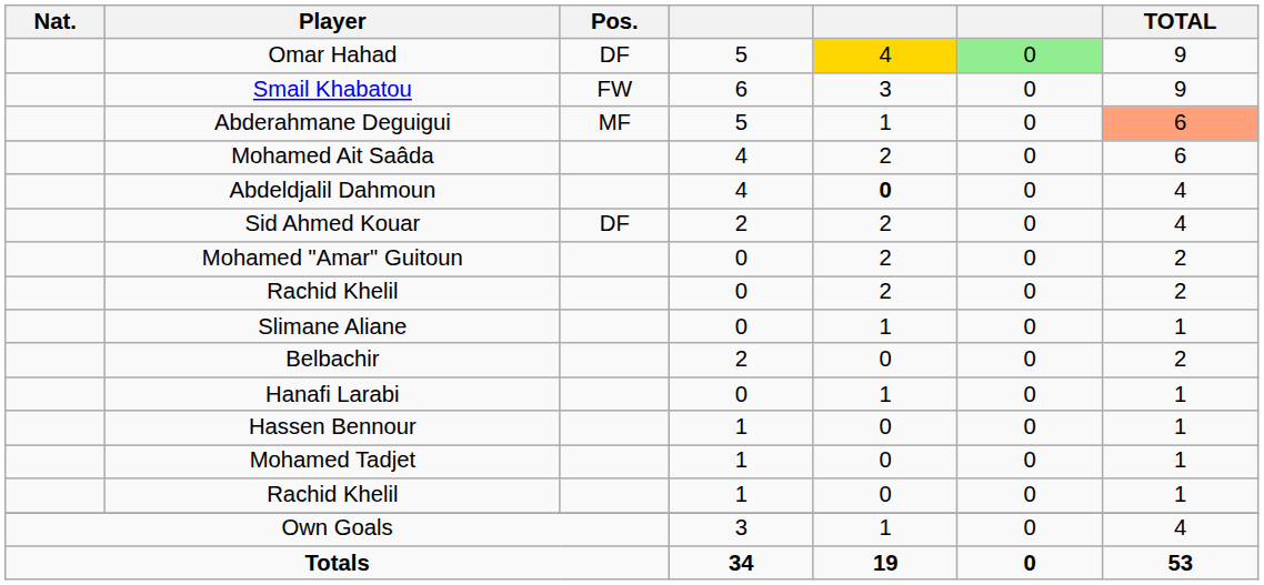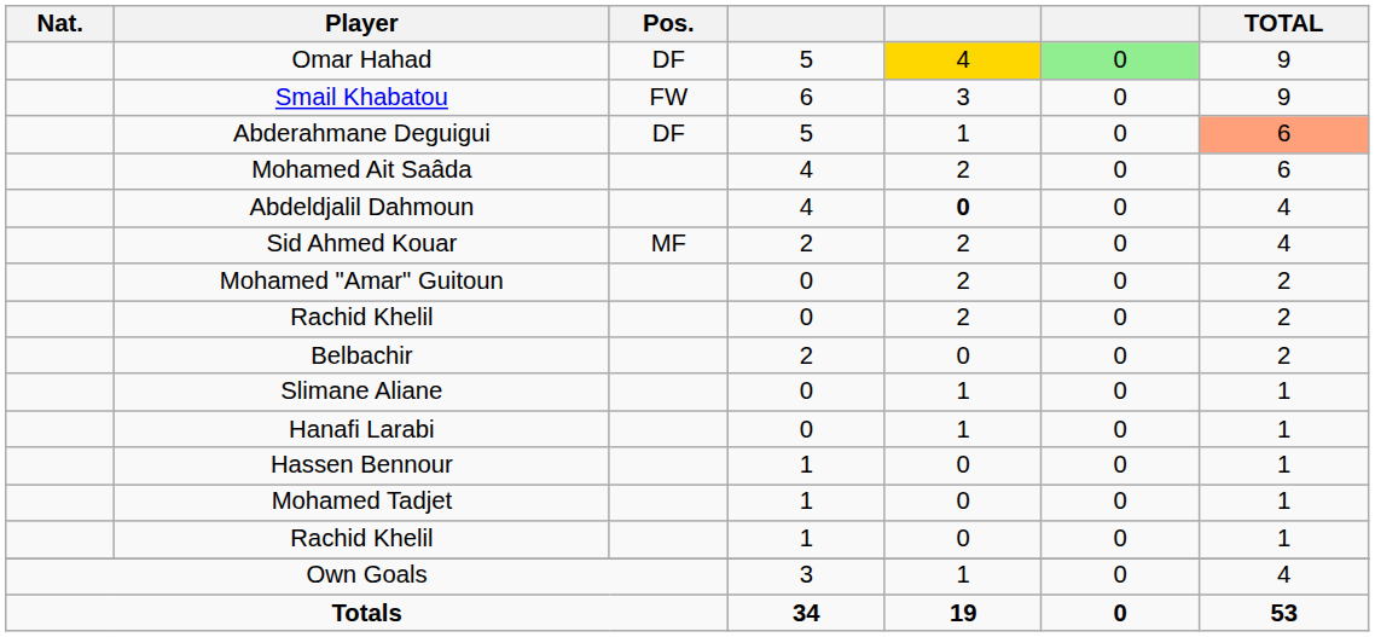Abderahmane Deguigui | Pos.: MF -> DF
Sid Ahmed Kouar | Pos.: DF -> MF
rows swapped: Belbachir <-> Slimane Aliane
